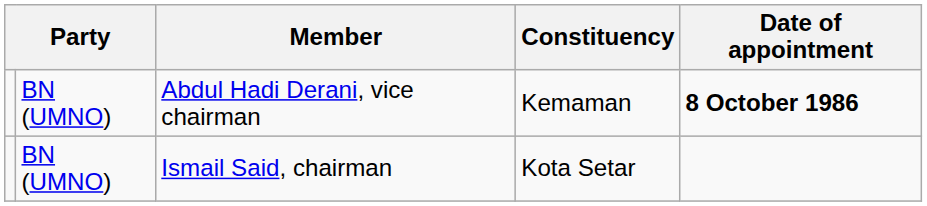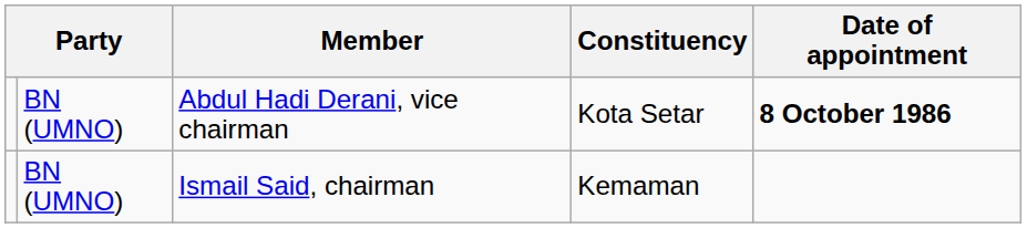Abdul Hadi Derani, vice chairman | Constituency: Kemaman -> Kota Setar
Ismail Said, chairman | Constituency: Kota Setar -> Kemaman
